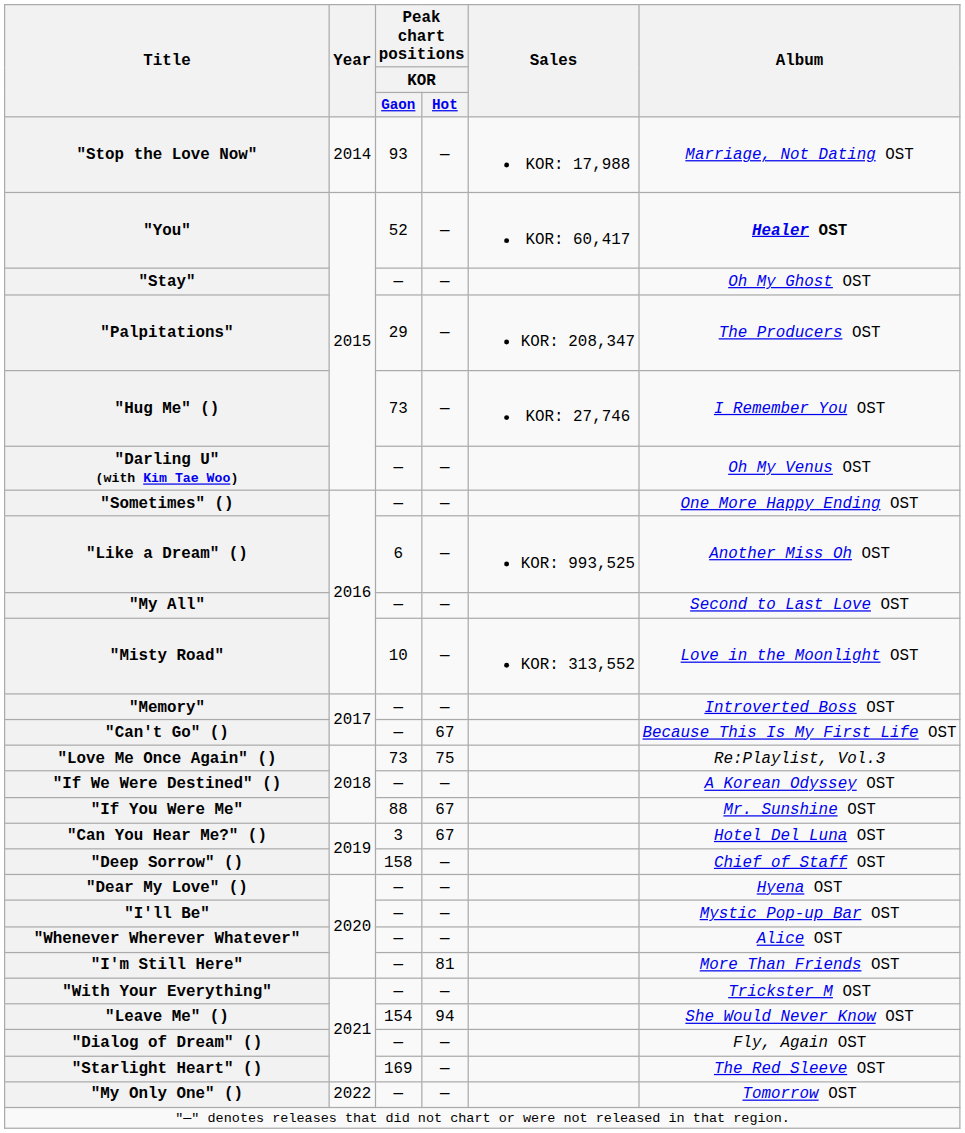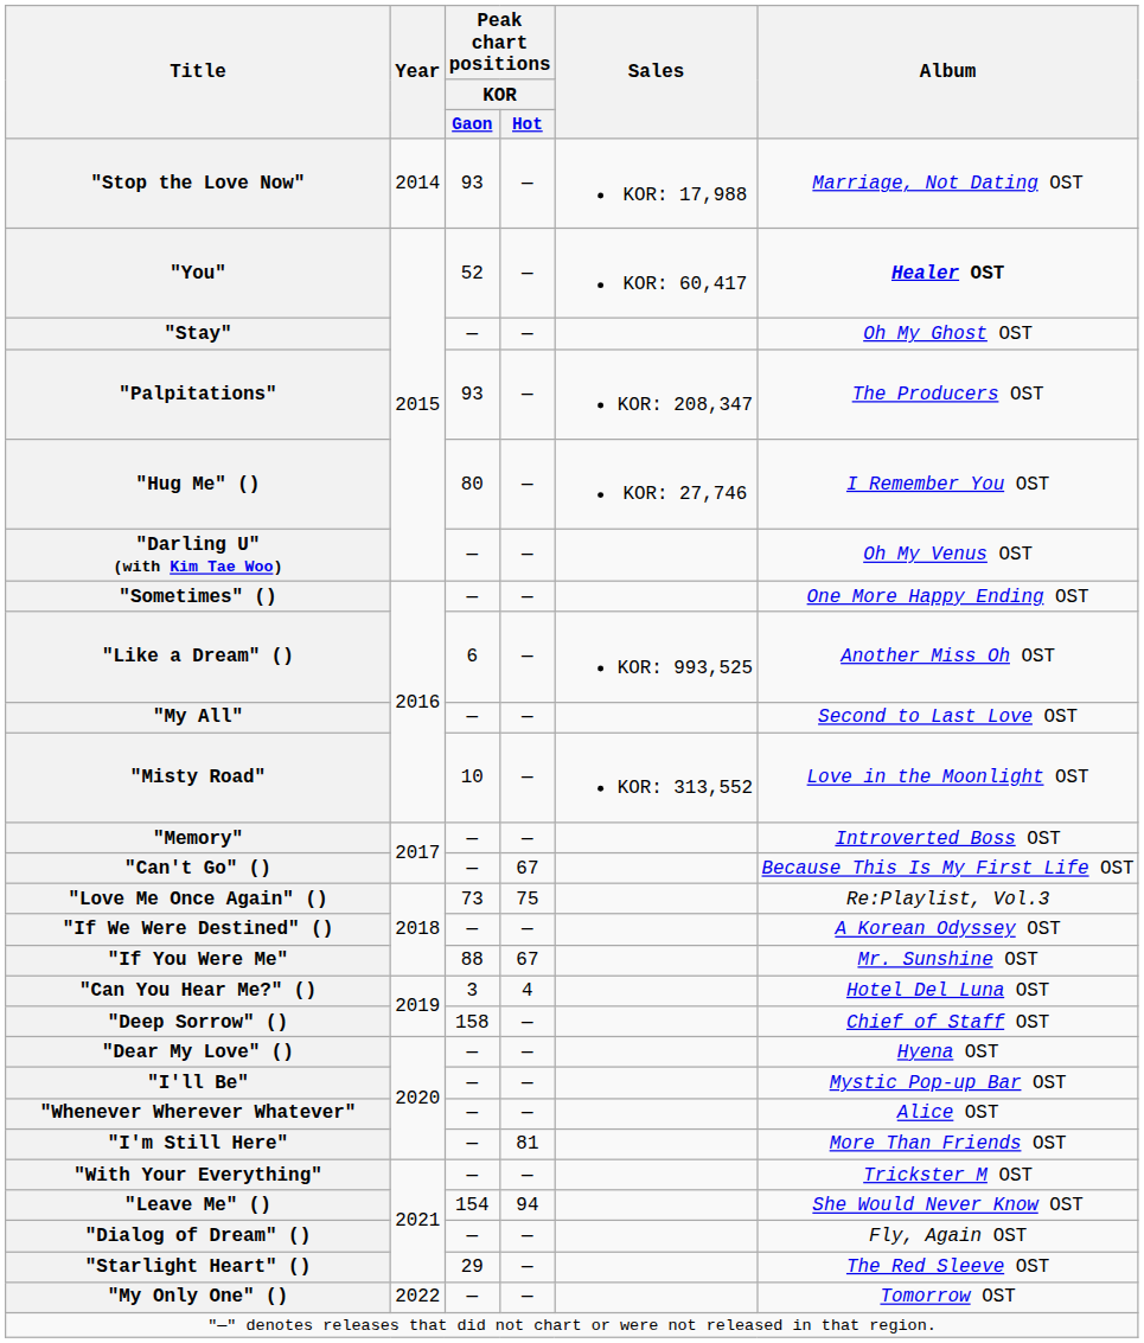"Palpitations" | Peak chart positions / KOR / Gaon: 29 -> 93
"Hug Me" () | Peak chart positions / KOR / Gaon: 73 -> 80
"Can You Hear Me?" () | Peak chart positions / KOR / Hot: 67 -> 4
"Starlight Heart" () | Peak chart positions / KOR / Gaon: 169 -> 29
